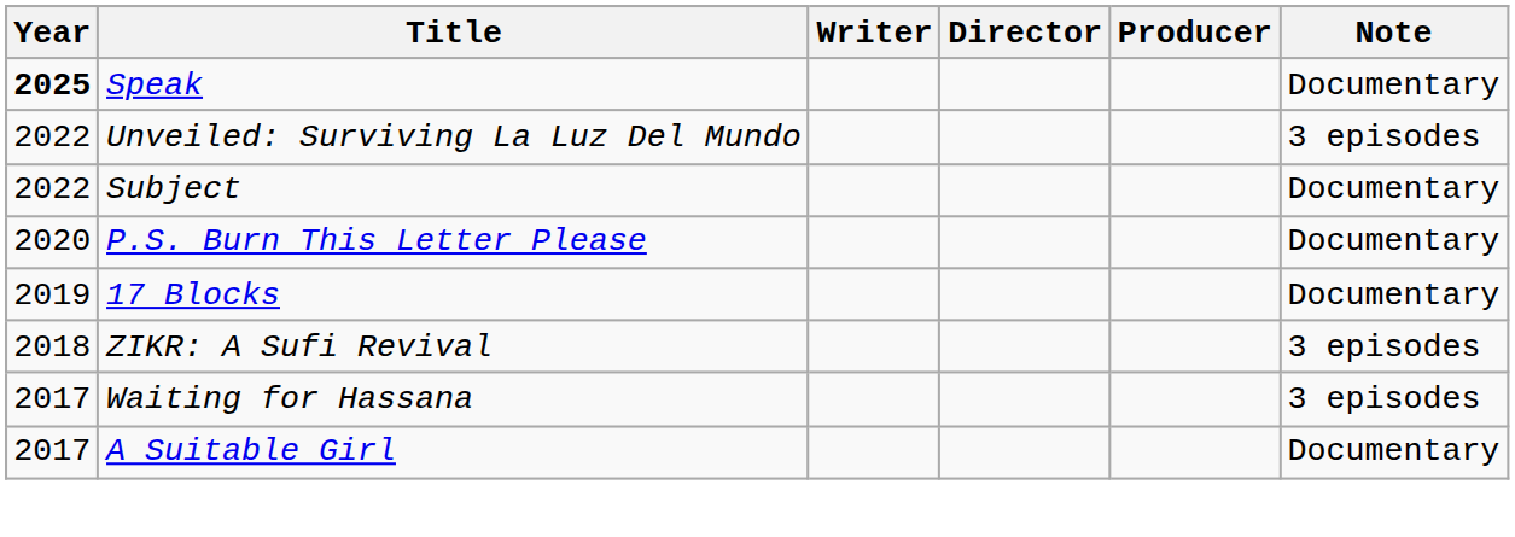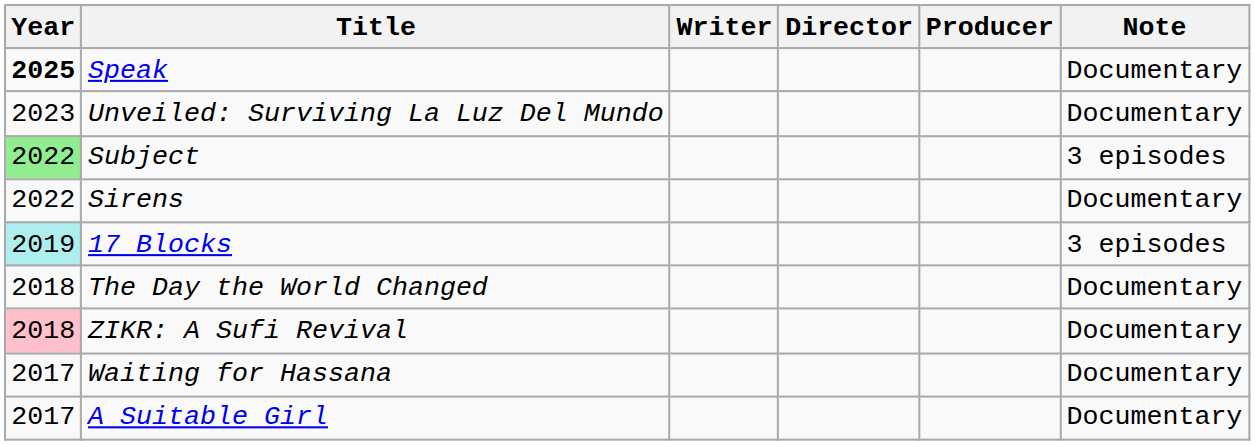Unveiled: Surviving La Luz Del Mundo | Year: 2022 -> 2023
Unveiled: Surviving La Luz Del Mundo | Note: 3 episodes -> Documentary
Subject | Year: no background -> lightgreen background
Subject | Note: Documentary -> 3 episodes
+ row: 2022 | Sirens | Documentary
- row: 2020 | P.S. Burn This Letter Please | Documentary
17 Blocks | Year: no background -> paleturquoise background
17 Blocks | Note: Documentary -> 3 episodes
+ row: 2018 | The Day the World Changed | Documentary
ZIKR: A Sufi Revival | Year: no background -> pink background
ZIKR: A Sufi Revival | Note: 3 episodes -> Documentary
Waiting for Hassana | Note: 3 episodes -> Documentary
